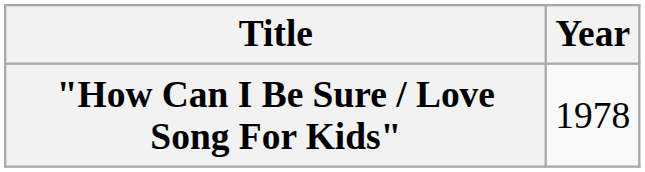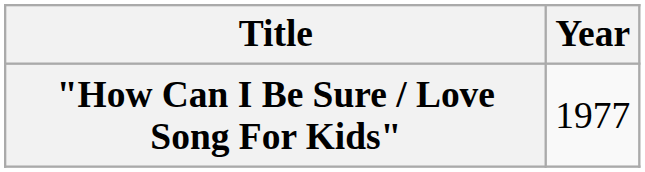"How Can I Be Sure / Love Song For Kids" | Year: 1978 -> 1977
